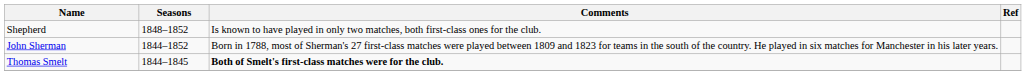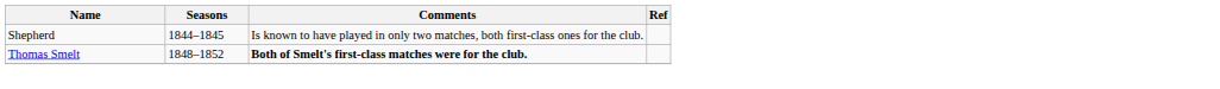Shepherd | Seasons: 1848–1852 -> 1844–1845
- row: John Sherman | 1844–1852 | Born in 1788, most of Sherman's 27 first-class matches were played between 1809 and 1823 for teams in the south of the country. He played in six matches for Manchester in his later years.
Thomas Smelt | Seasons: 1844–1845 -> 1848–1852
